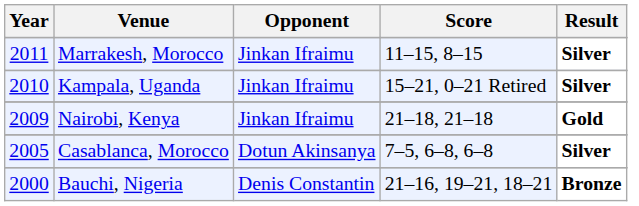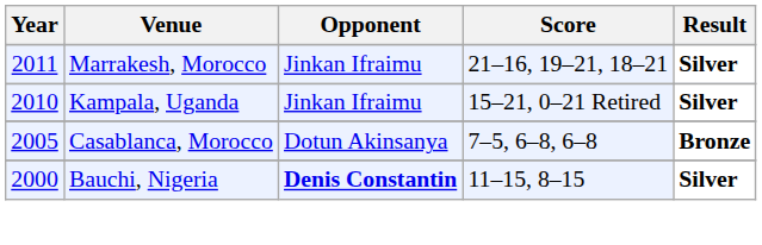Marrakesh, Morocco | Score: 11–15, 8–15 -> 21–16, 19–21, 18–21
- row: 2009 | Nairobi, Kenya | Jinkan Ifraimu | 21–18, 21–18 | Gold
Casablanca, Morocco | Result: Silver -> Bronze
Bauchi, Nigeria | Opponent: normal -> bold
Bauchi, Nigeria | Score: 21–16, 19–21, 18–21 -> 11–15, 8–15
Bauchi, Nigeria | Result: Bronze -> Silver
